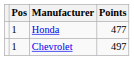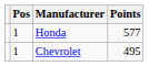Honda | Points: 477 -> 577
Chevrolet | Points: 497 -> 495
